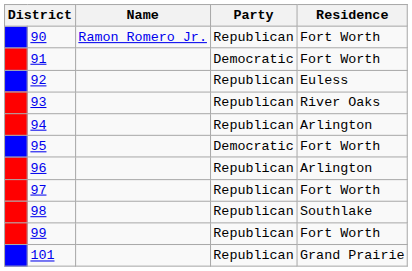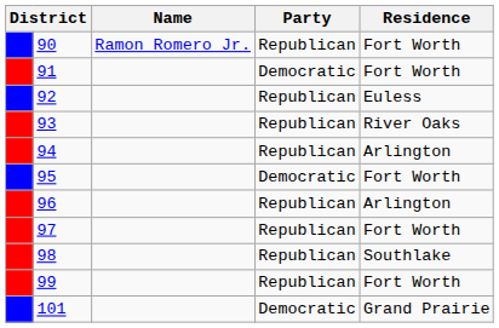101 | Party: Republican -> Democratic
